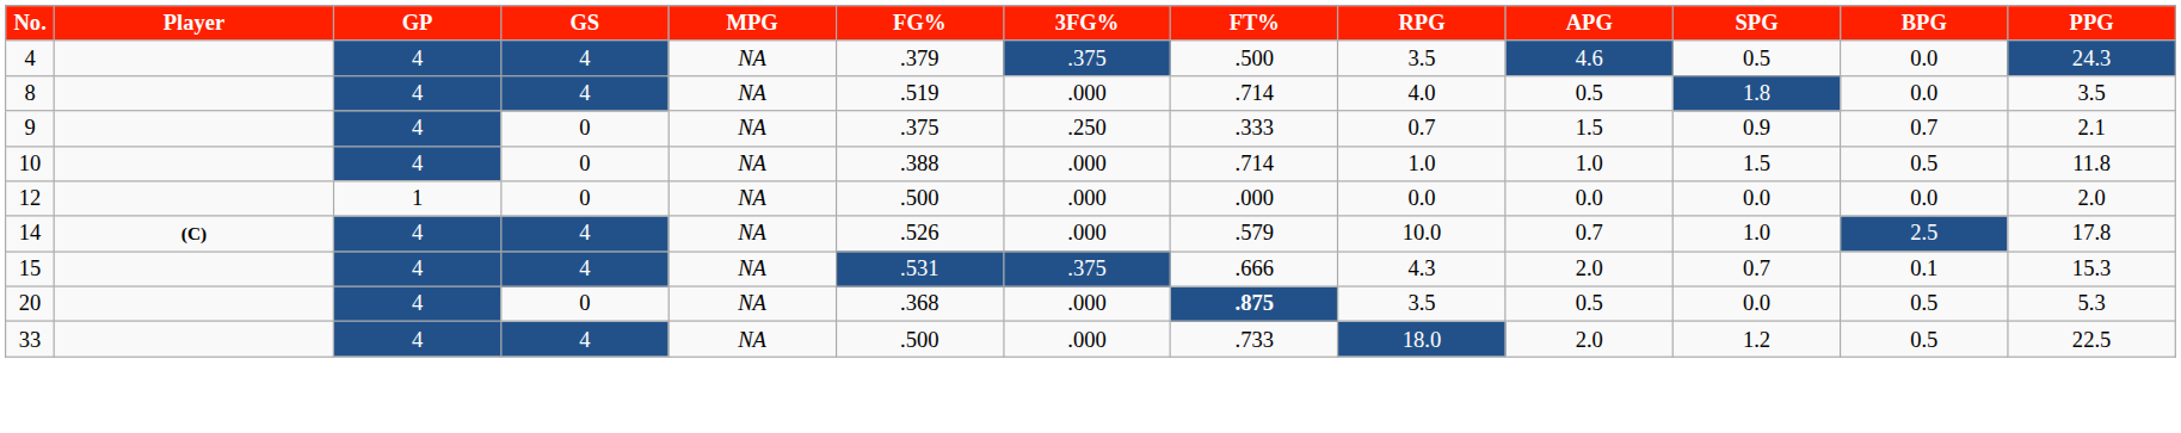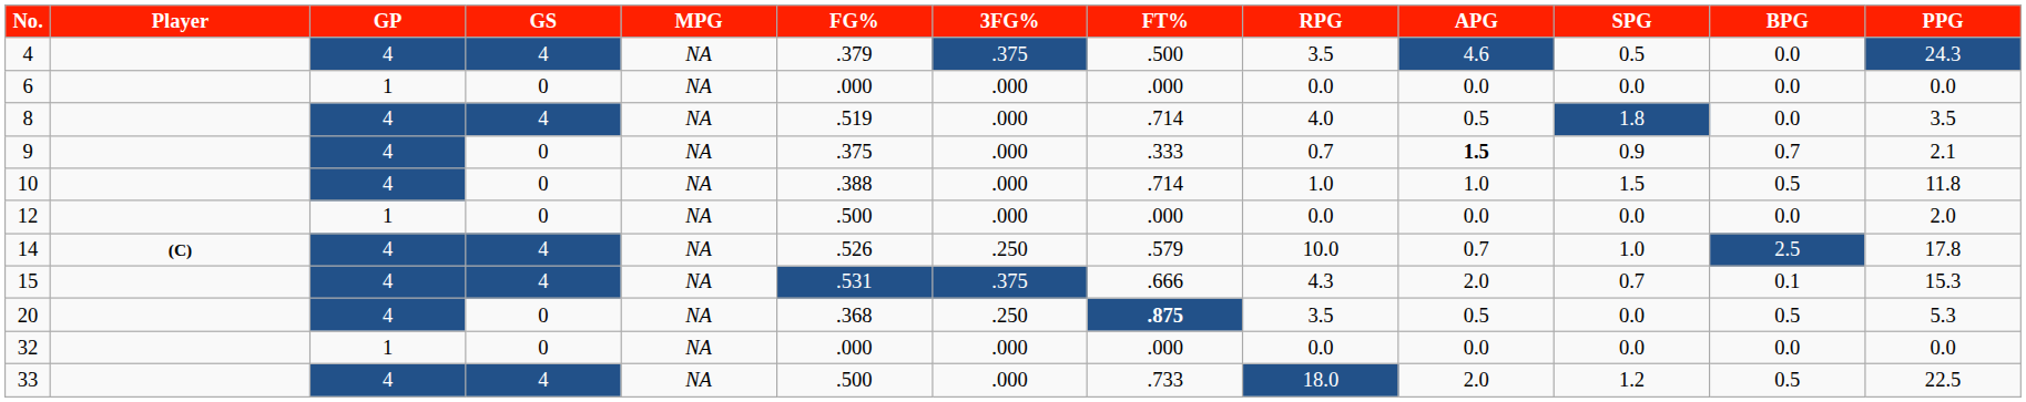+ row: 6 | 1 | 0 | NA | .000 | .000 | .000 | 0.0 | 0.0 | 0.0 | 0.0 | 0.0
9 | 3FG%: .250 -> .000
9 | APG: normal -> bold
14 | 3FG%: .000 -> .250
20 | 3FG%: .000 -> .250
+ row: 32 | 1 | 0 | NA | .000 | .000 | .000 | 0.0 | 0.0 | 0.0 | 0.0 | 0.0
